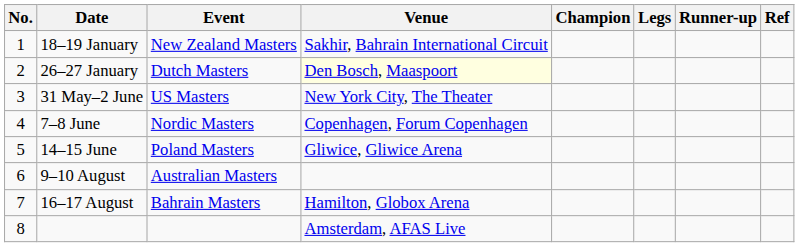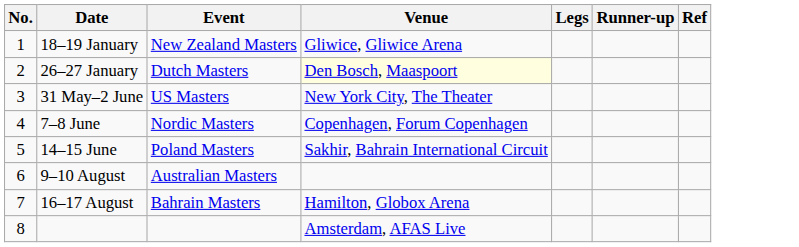- column: Champion
18–19 January | Venue: Sakhir, Bahrain International Circuit -> Gliwice, Gliwice Arena
14–15 June | Venue: Gliwice, Gliwice Arena -> Sakhir, Bahrain International Circuit
